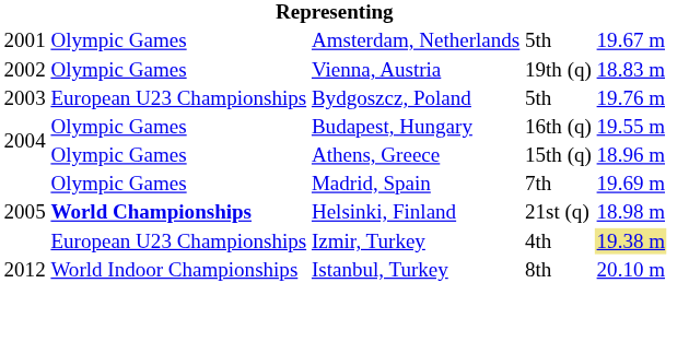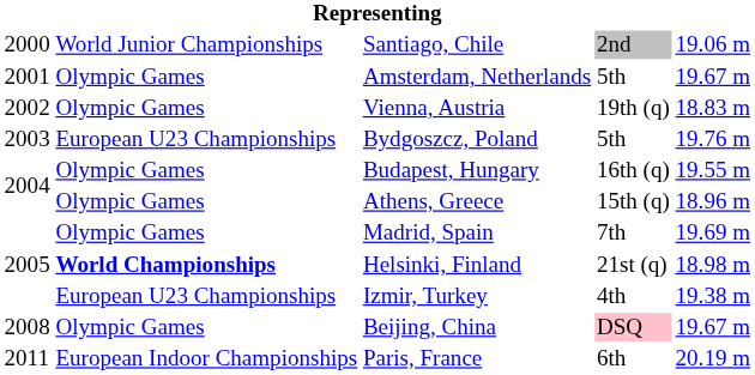+ row: 2000 | World Junior Championships | Santiago, Chile | 2nd | 19.06 m
Izmir, Turkey | column 5: khaki background -> no background
+ row: 2008 | Olympic Games | Beijing, China | DSQ | 19.67 m
+ row: 2011 | European Indoor Championships | Paris, France | 6th | 20.19 m
- row: 2012 | World Indoor Championships | Istanbul, Turkey | 8th | 20.10 m
